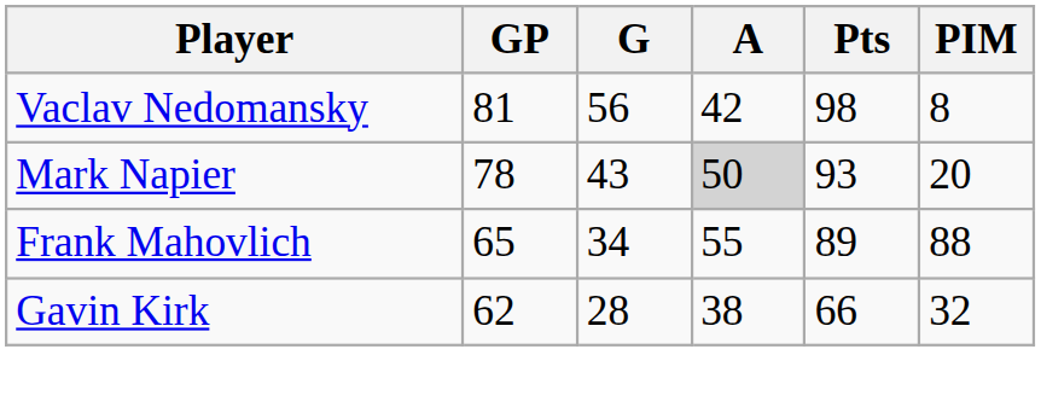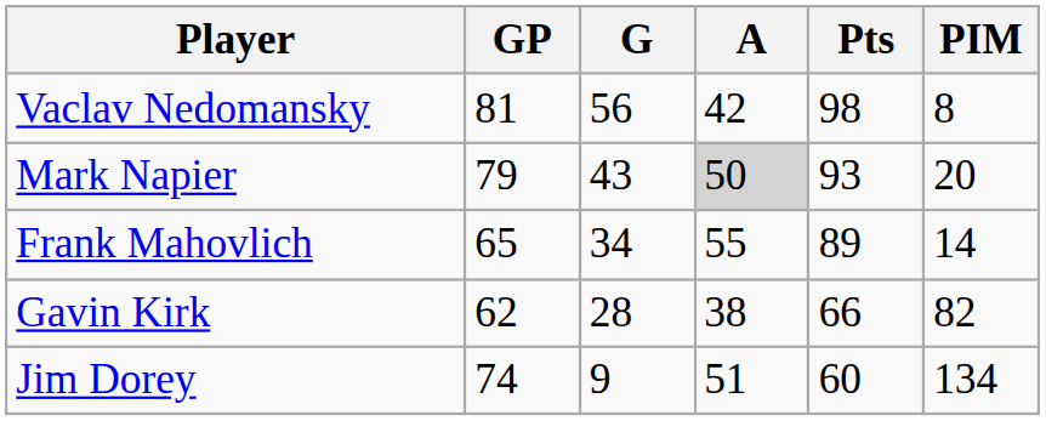Mark Napier | GP: 78 -> 79
Frank Mahovlich | PIM: 88 -> 14
Gavin Kirk | PIM: 32 -> 82
+ row: Jim Dorey | 74 | 9 | 51 | 60 | 134
